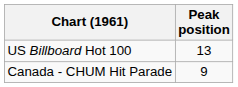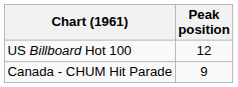US Billboard Hot 100 | Peak position: 13 -> 12
